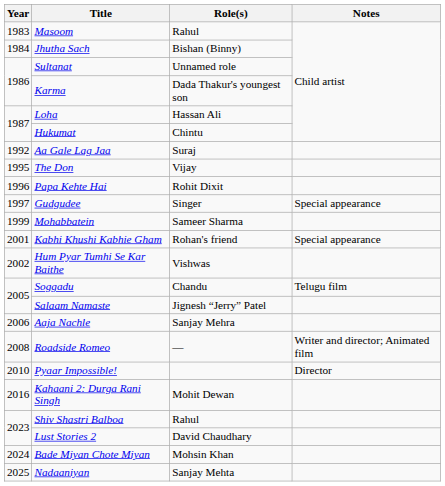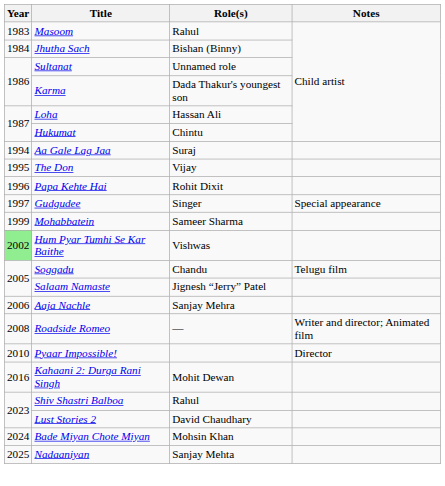Aa Gale Lag Jaa | Year: 1992 -> 1994
- row: 2001 | Kabhi Khushi Kabhie Gham | Rohan's friend | Special appearance
Hum Pyar Tumhi Se Kar Baithe | Year: no background -> lightgreen background
